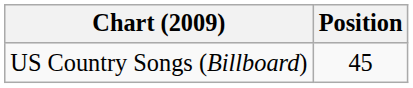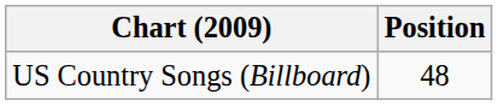US Country Songs (Billboard) | Position: 45 -> 48
